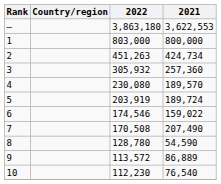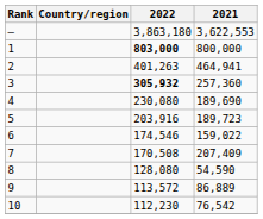1 | 2022: normal -> bold
2 | 2022: 451,263 -> 401,263
2 | 2021: 424,734 -> 464,941
3 | 2022: normal -> bold
4 | 2021: 189,570 -> 189,690
5 | 2022: 203,919 -> 203,916
5 | 2021: 189,724 -> 189,723
7 | 2021: 207,490 -> 207,409
8 | 2022: 128,780 -> 128,080
10 | 2021: 76,540 -> 76,542
